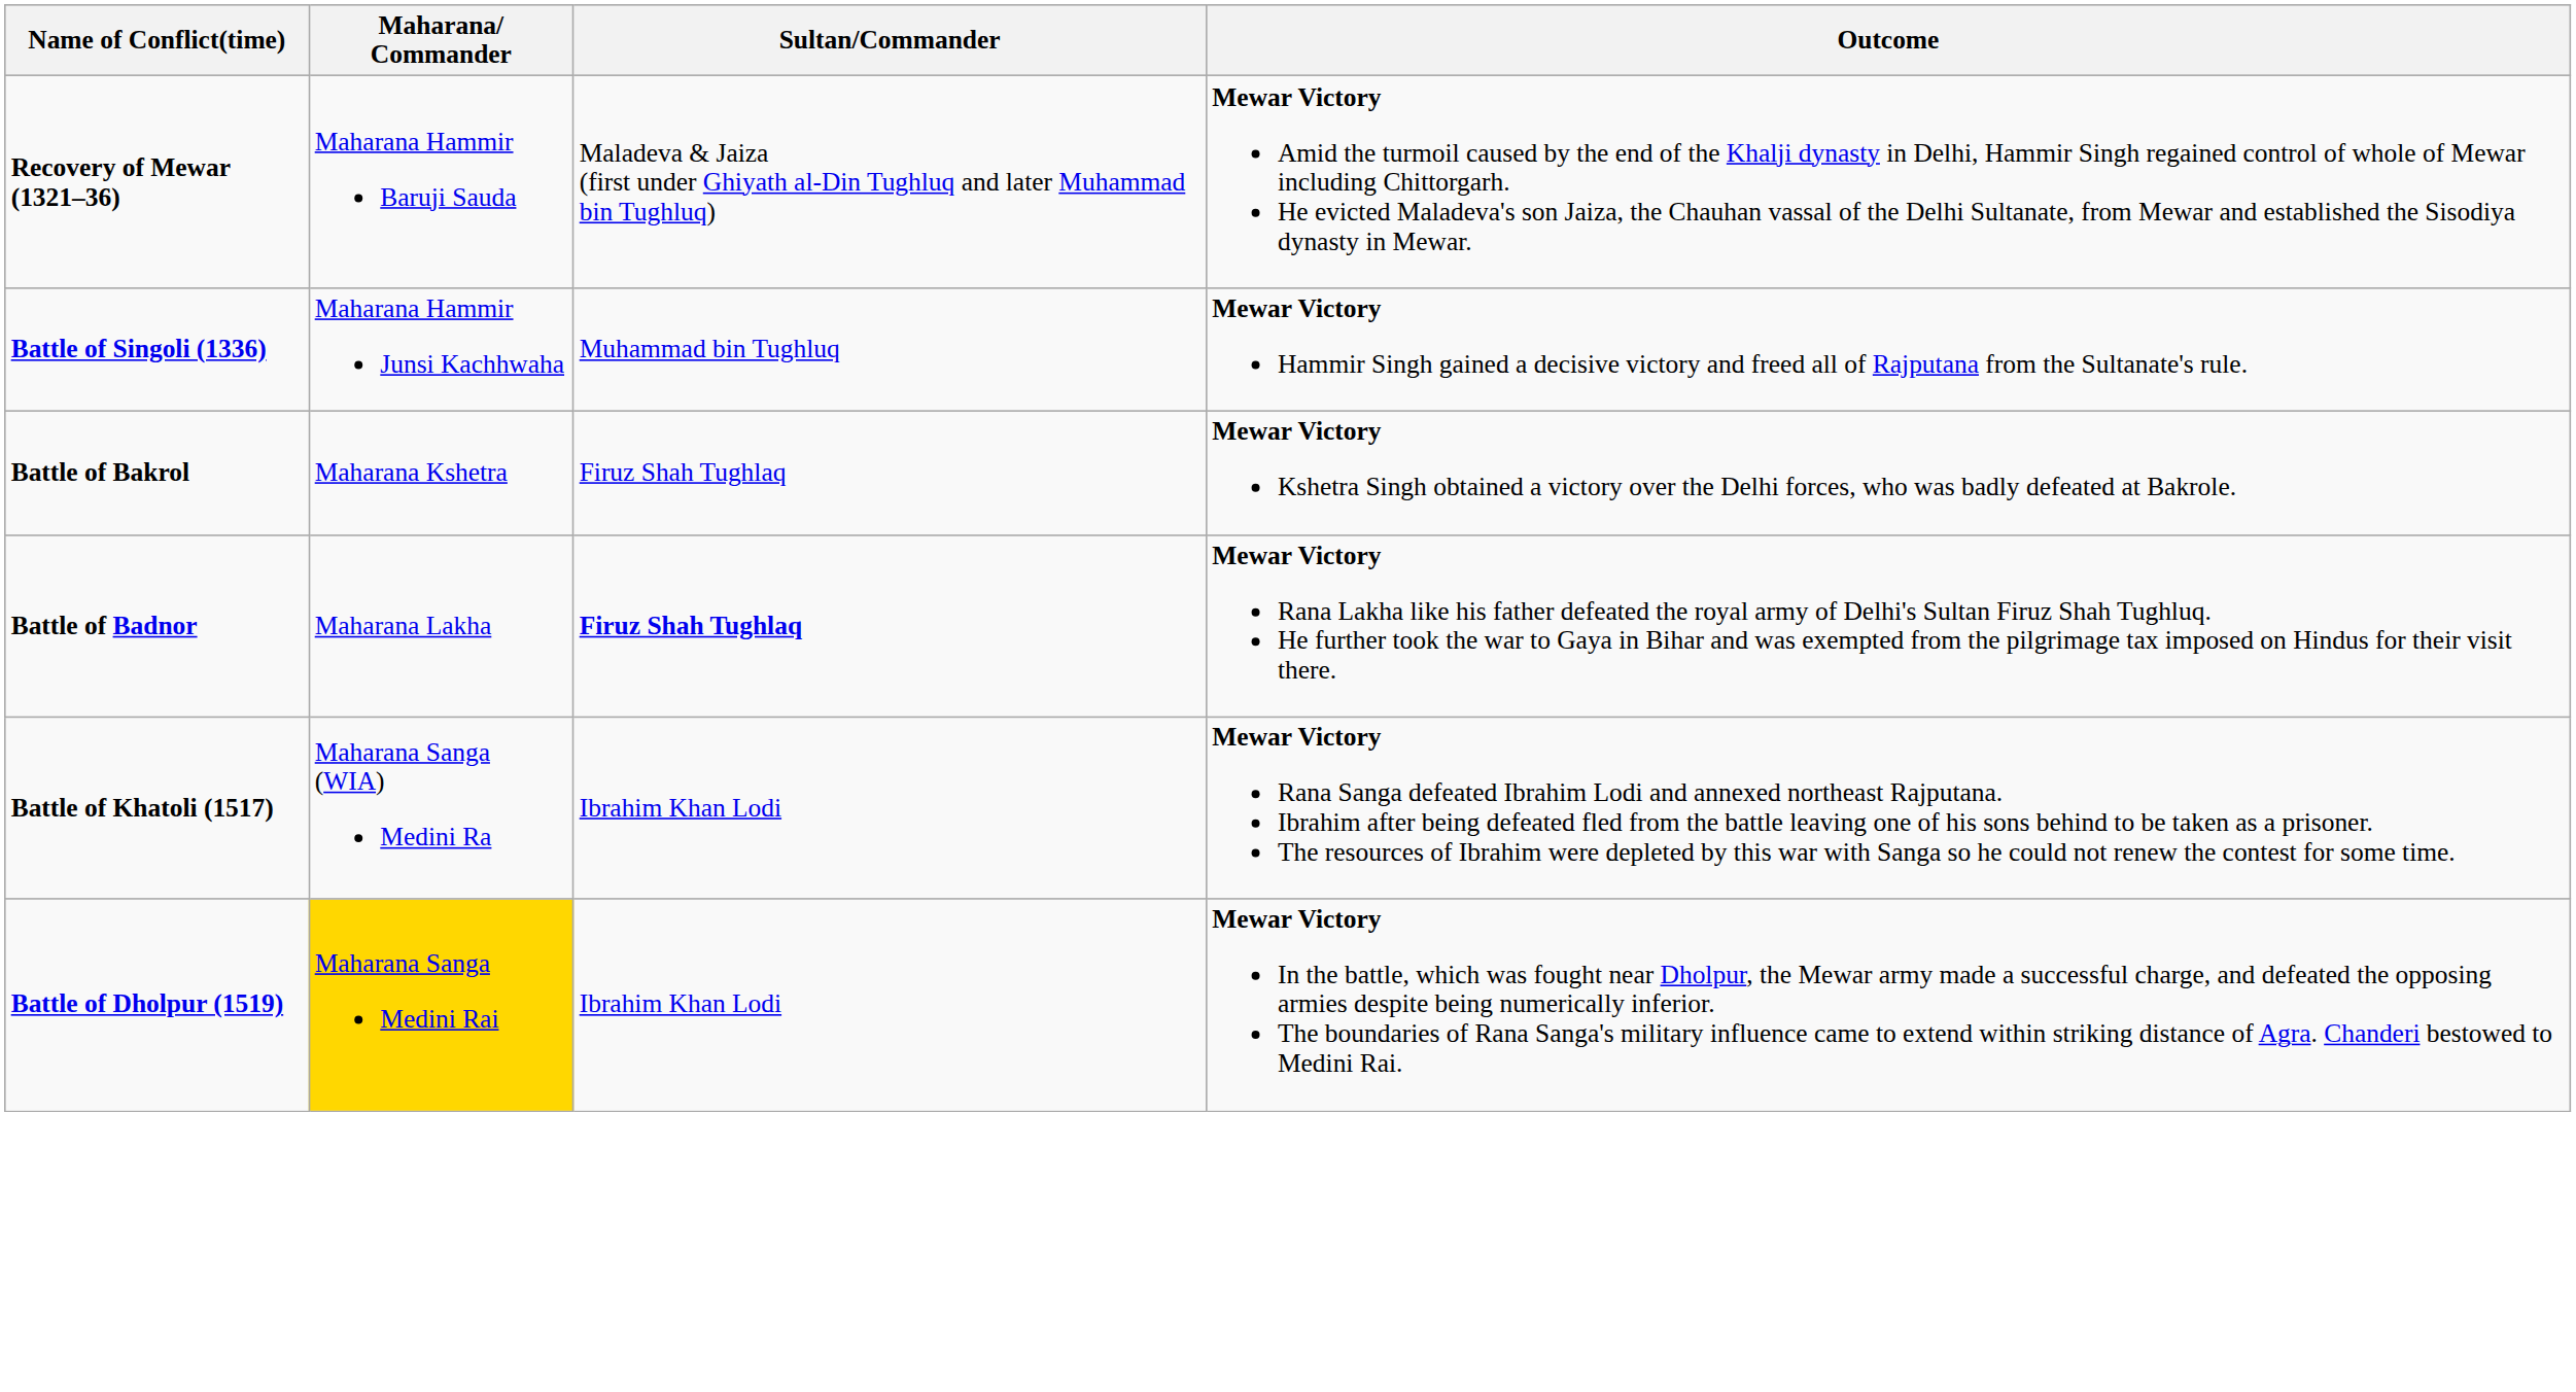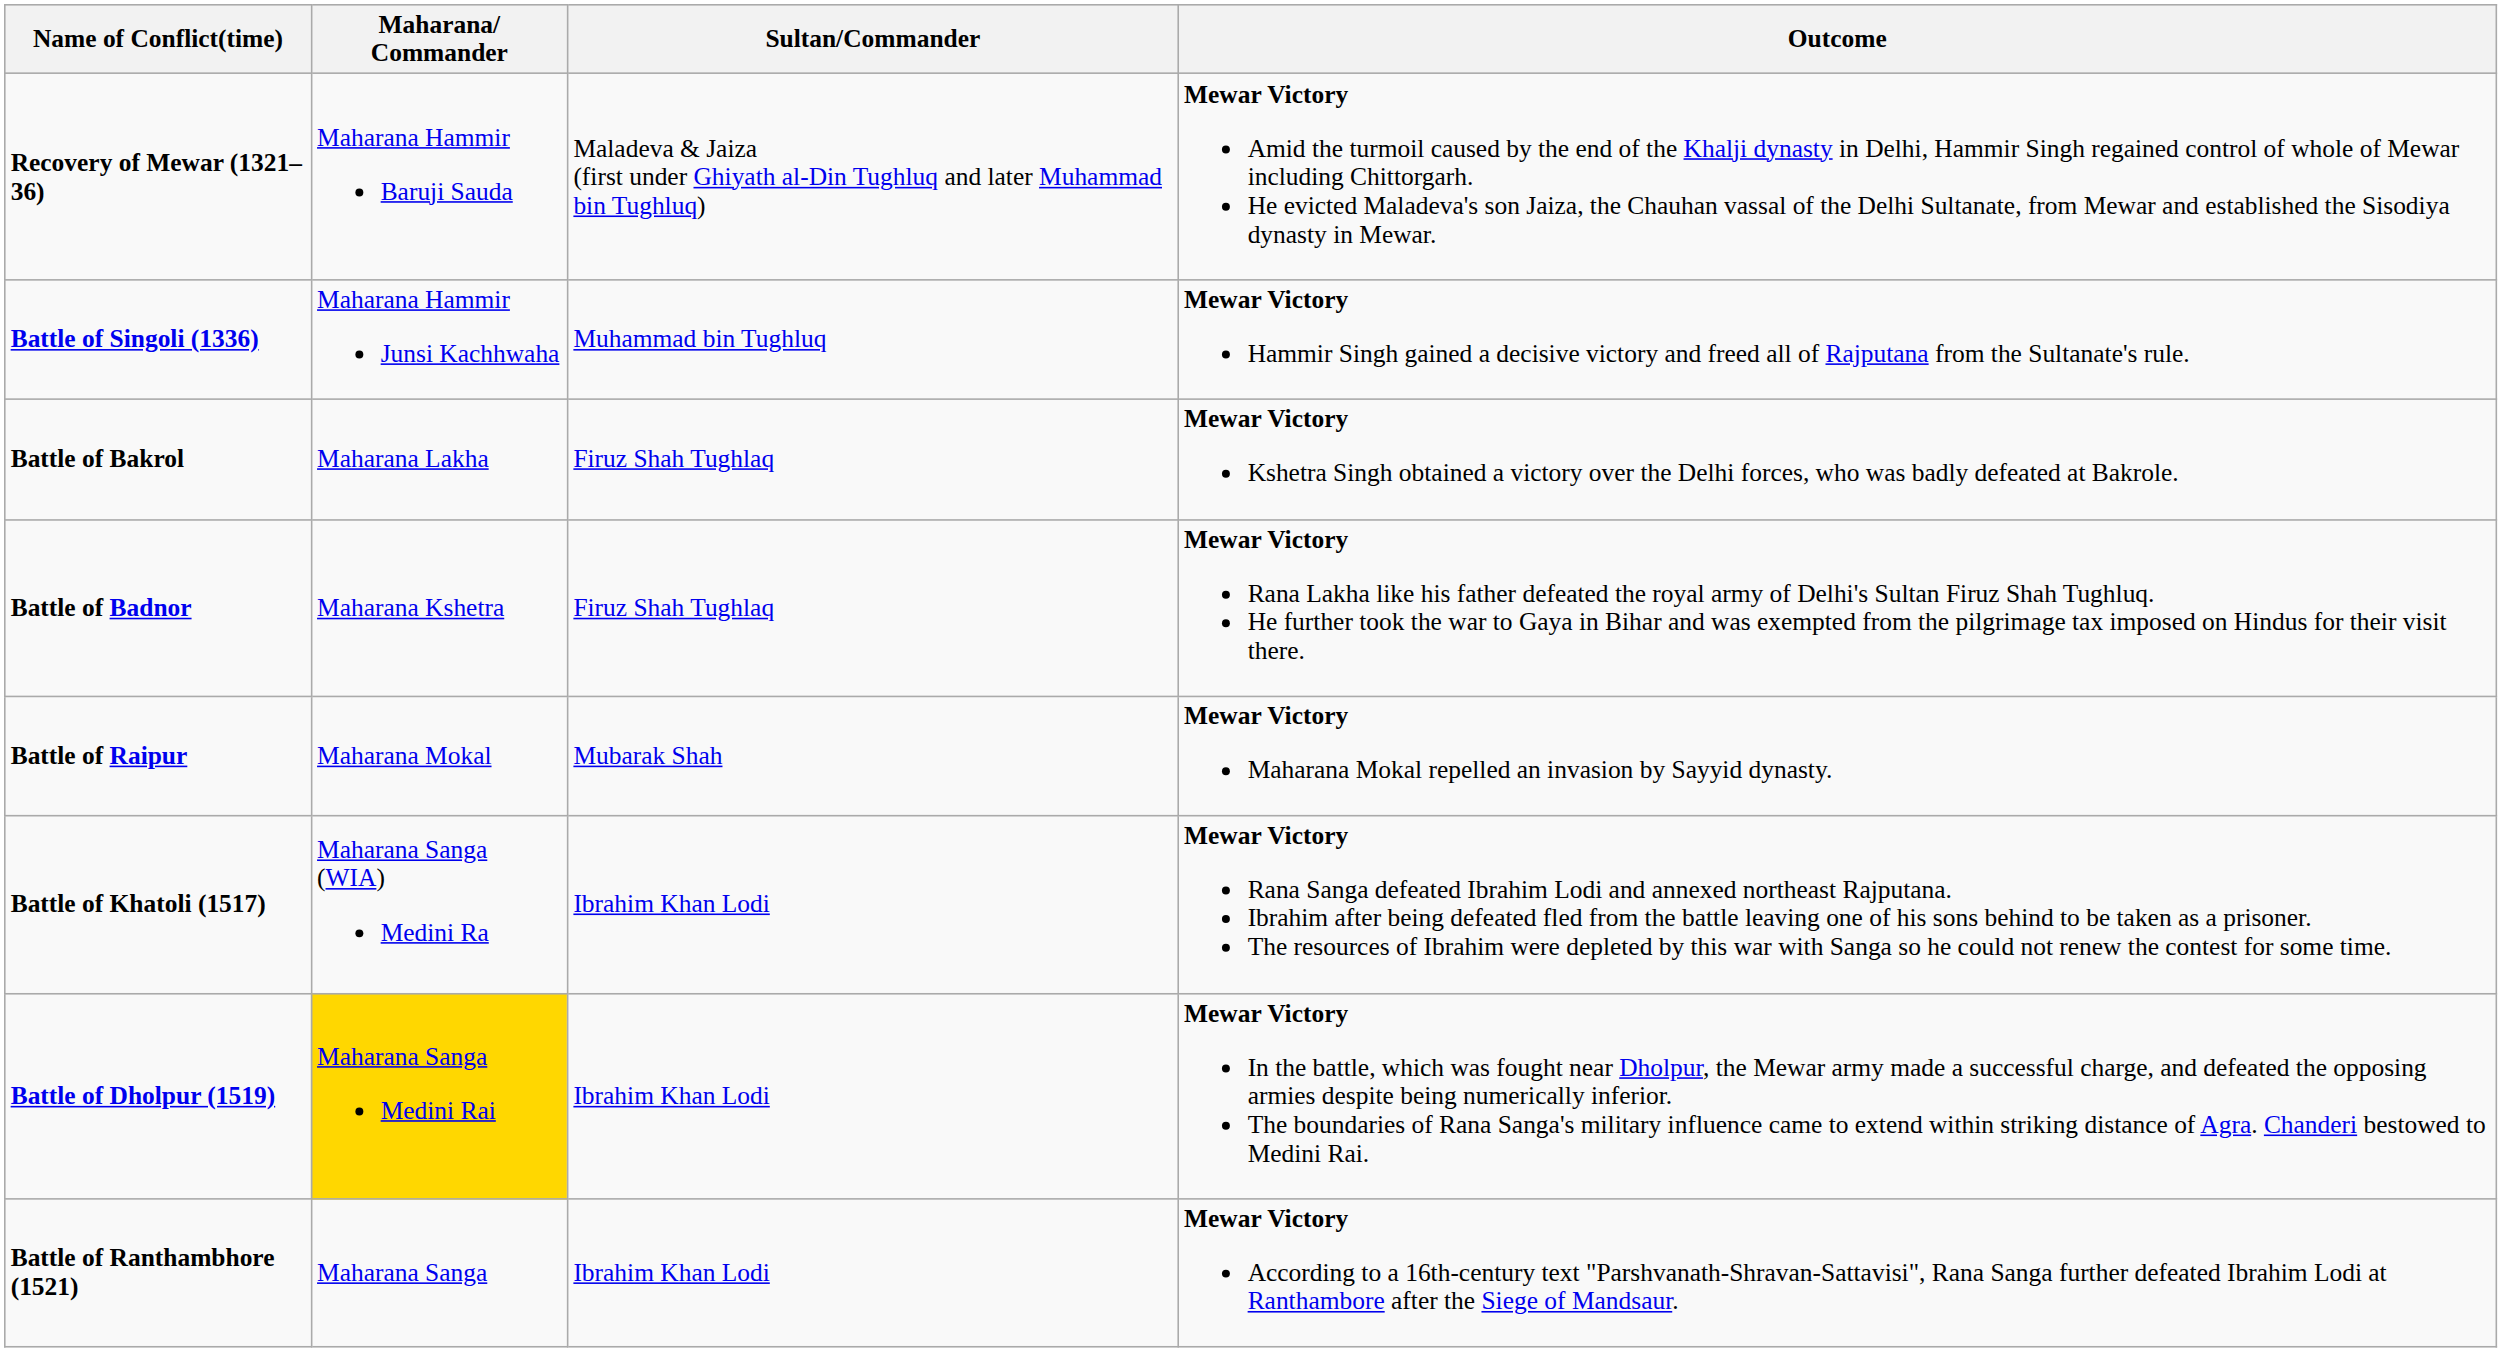Battle of Bakrol | Maharana/ Commander: Maharana Kshetra -> Maharana Lakha
Battle of Badnor | Maharana/ Commander: Maharana Lakha -> Maharana Kshetra
Battle of Badnor | Sultan/Commander: bold -> normal
+ row: Battle of Raipur | Maharana Mokal | Mubarak Shah | Mewar Victory Maharana Mokal repelled an invasion by Sayyid dynasty.
+ row: Battle of Ranthambhore (1521) | Maharana Sanga | Ibrahim Khan Lodi | Mewar Victory According to a 16th-century text "Parshvanath-Shravan-Sattavisi", Rana Sanga further defeated Ibrahim Lodi at Ranthambore after the Siege of Mandsaur.
